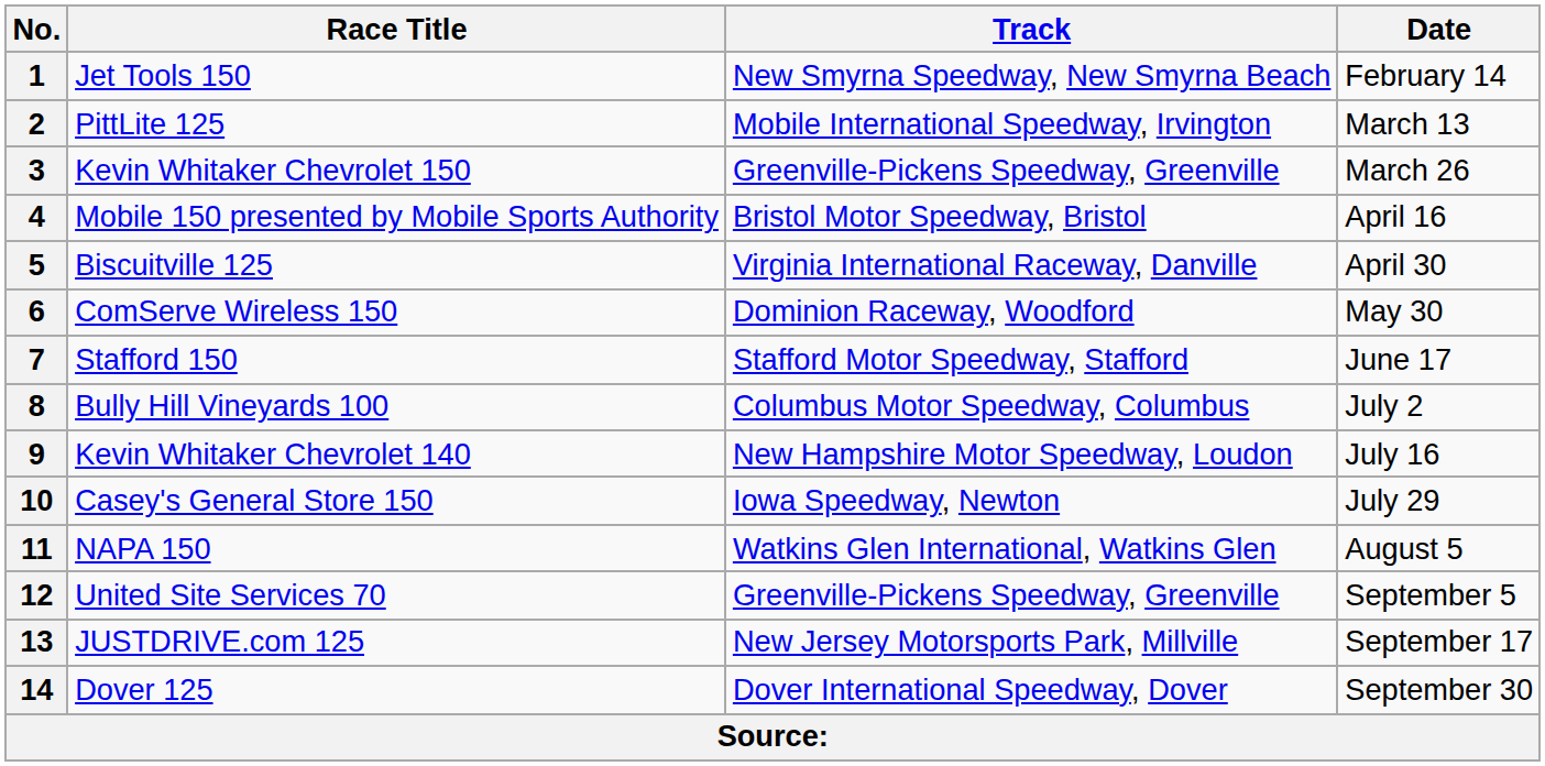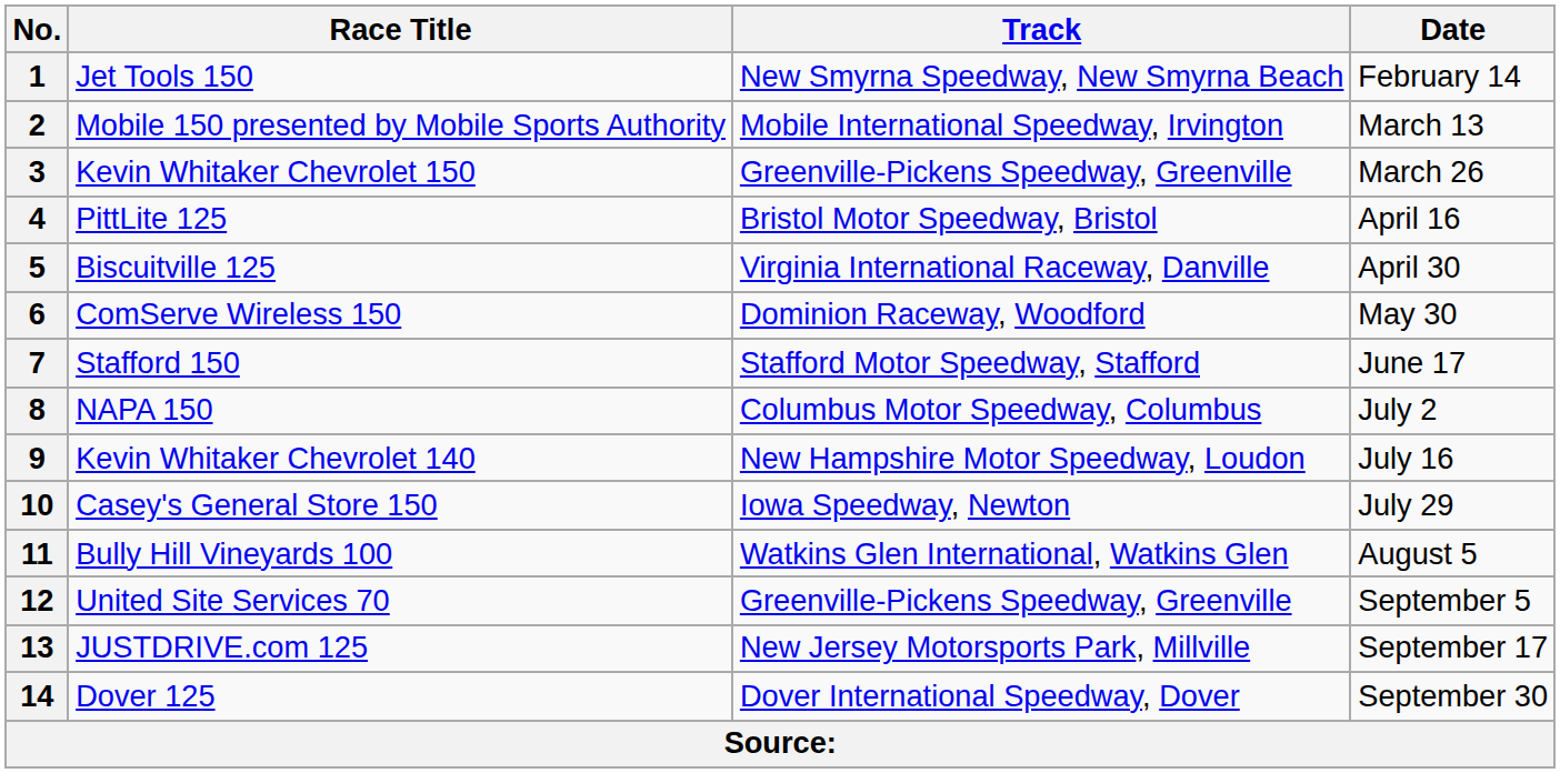2 | Race Title: PittLite 125 -> Mobile 150 presented by Mobile Sports Authority
4 | Race Title: Mobile 150 presented by Mobile Sports Authority -> PittLite 125
8 | Race Title: Bully Hill Vineyards 100 -> NAPA 150
11 | Race Title: NAPA 150 -> Bully Hill Vineyards 100
